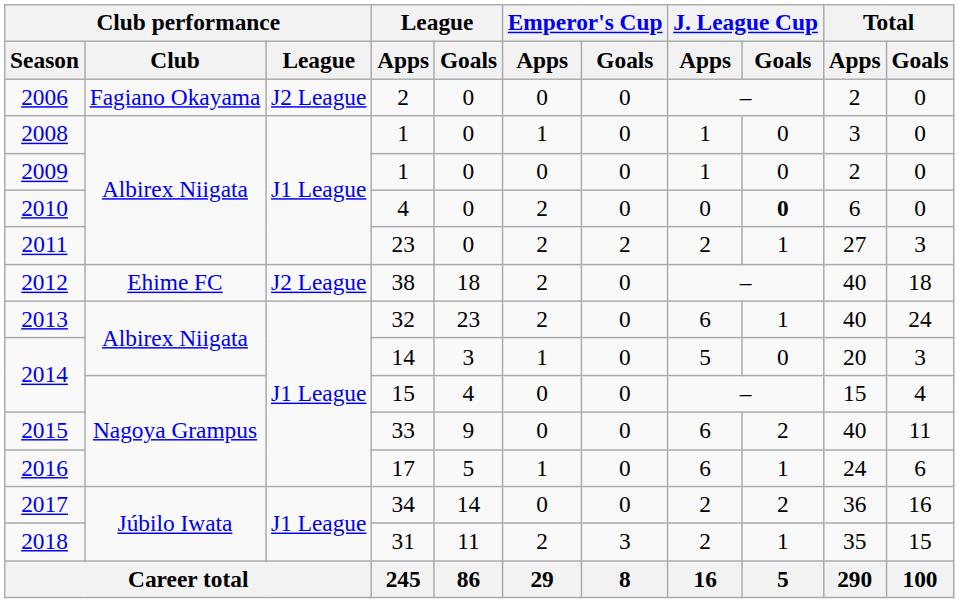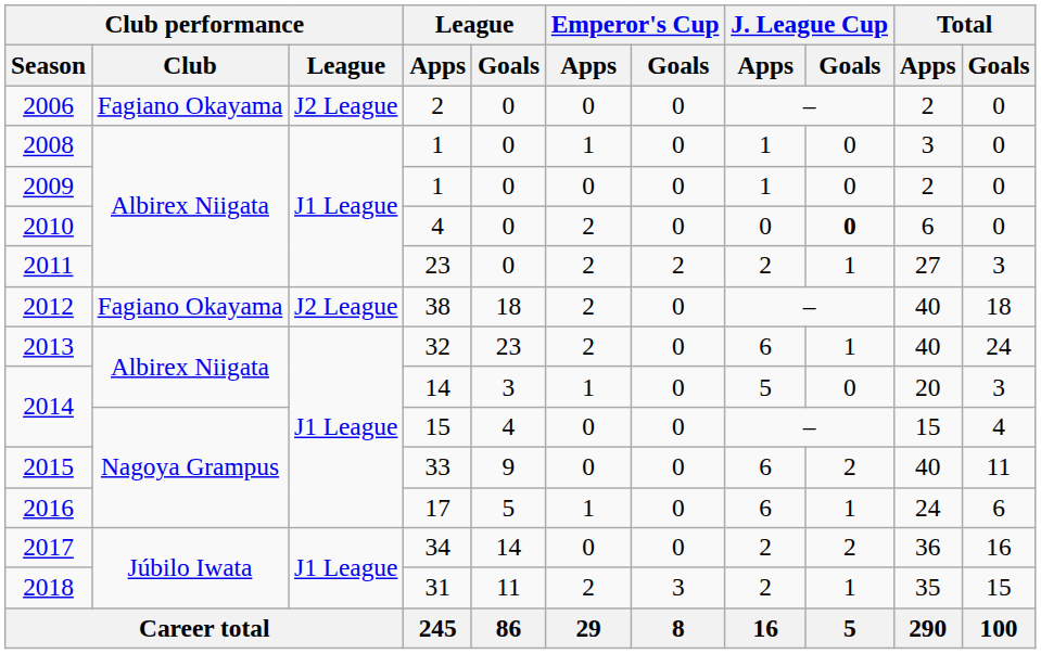2012 | Club performance / Club: Ehime FC -> Fagiano Okayama
